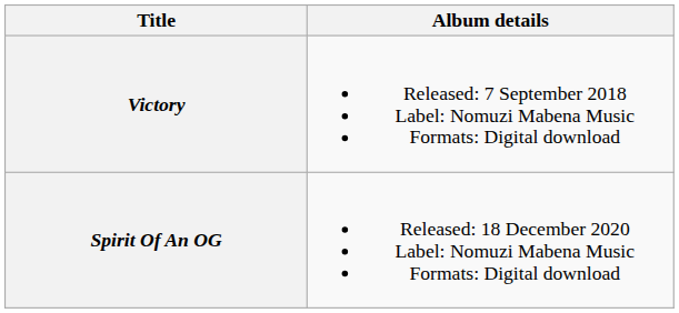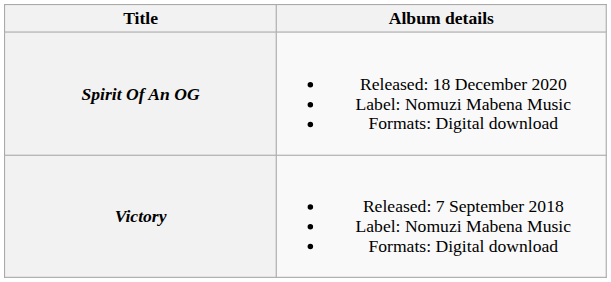rows swapped: Victory <-> Spirit Of An OG
